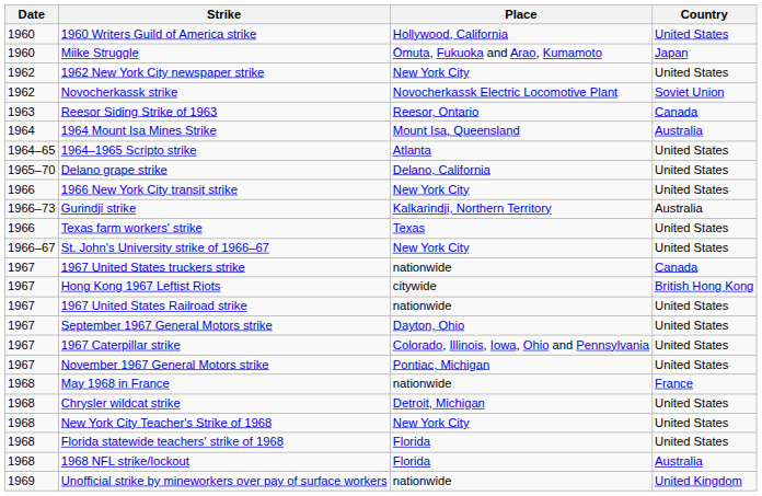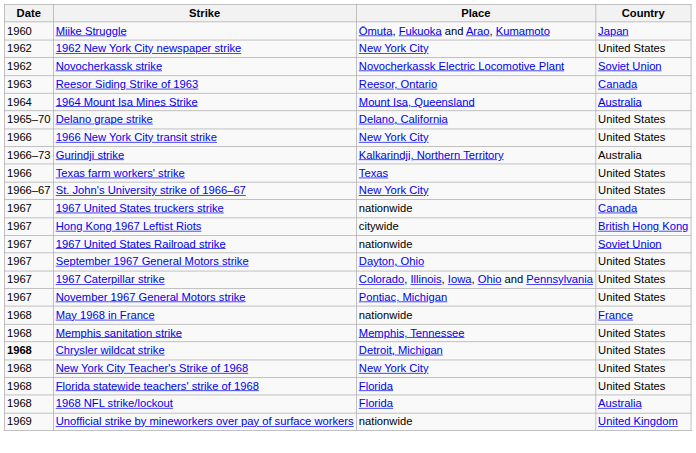- row: 1960 | 1960 Writers Guild of America strike | Hollywood, California | United States
- row: 1964–65 | 1964–1965 Scripto strike | Atlanta | United States
1967 United States Railroad strike | Country: United States -> Soviet Union
+ row: 1968 | Memphis sanitation strike | Memphis, Tennessee | United States
Chrysler wildcat strike | Date: normal -> bold
